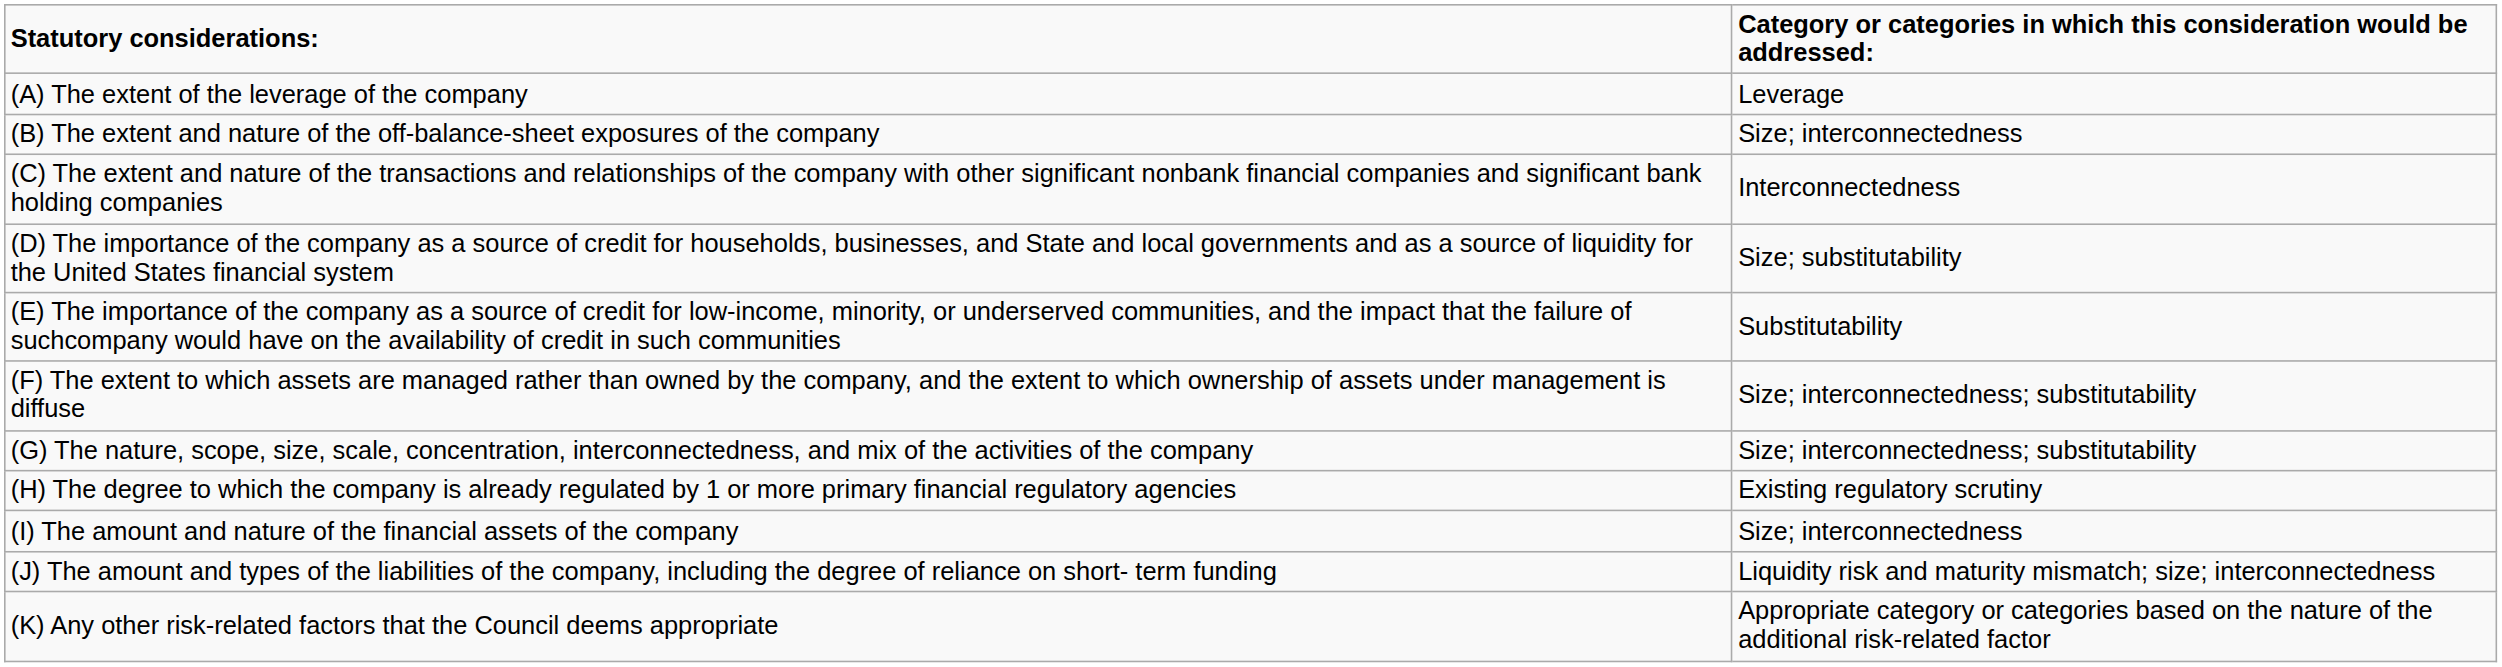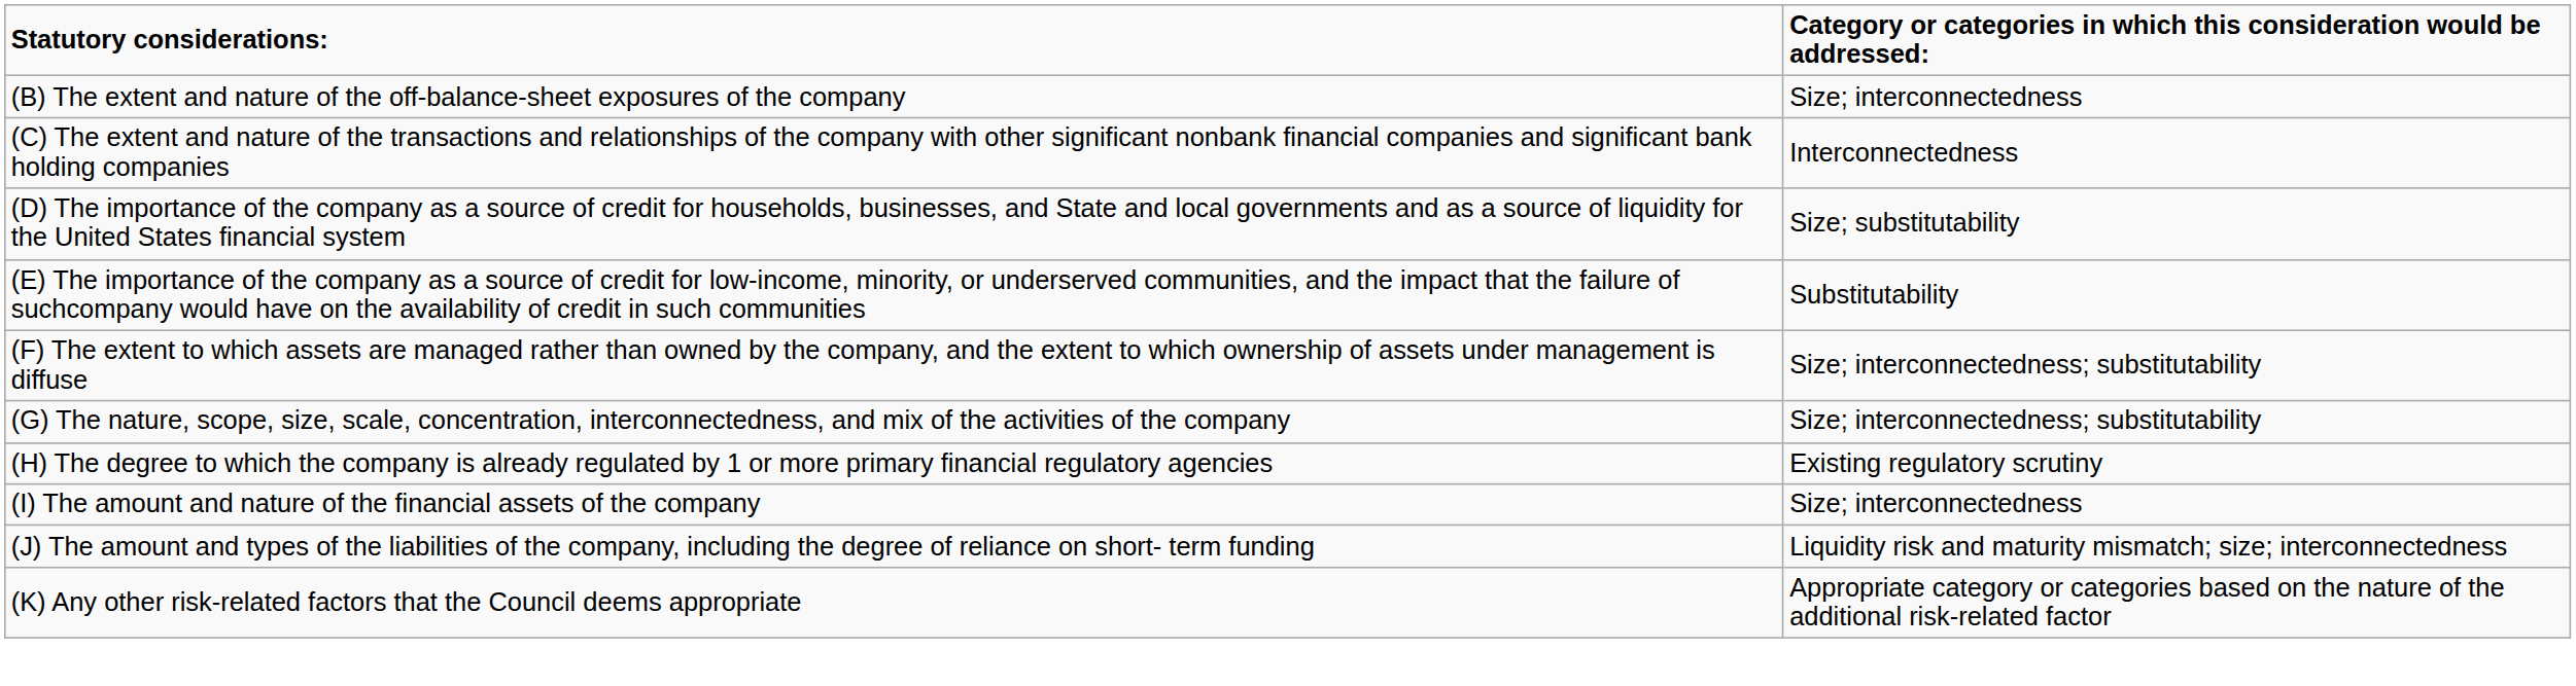- row: (A) The extent of the leverage of the company | Leverage
